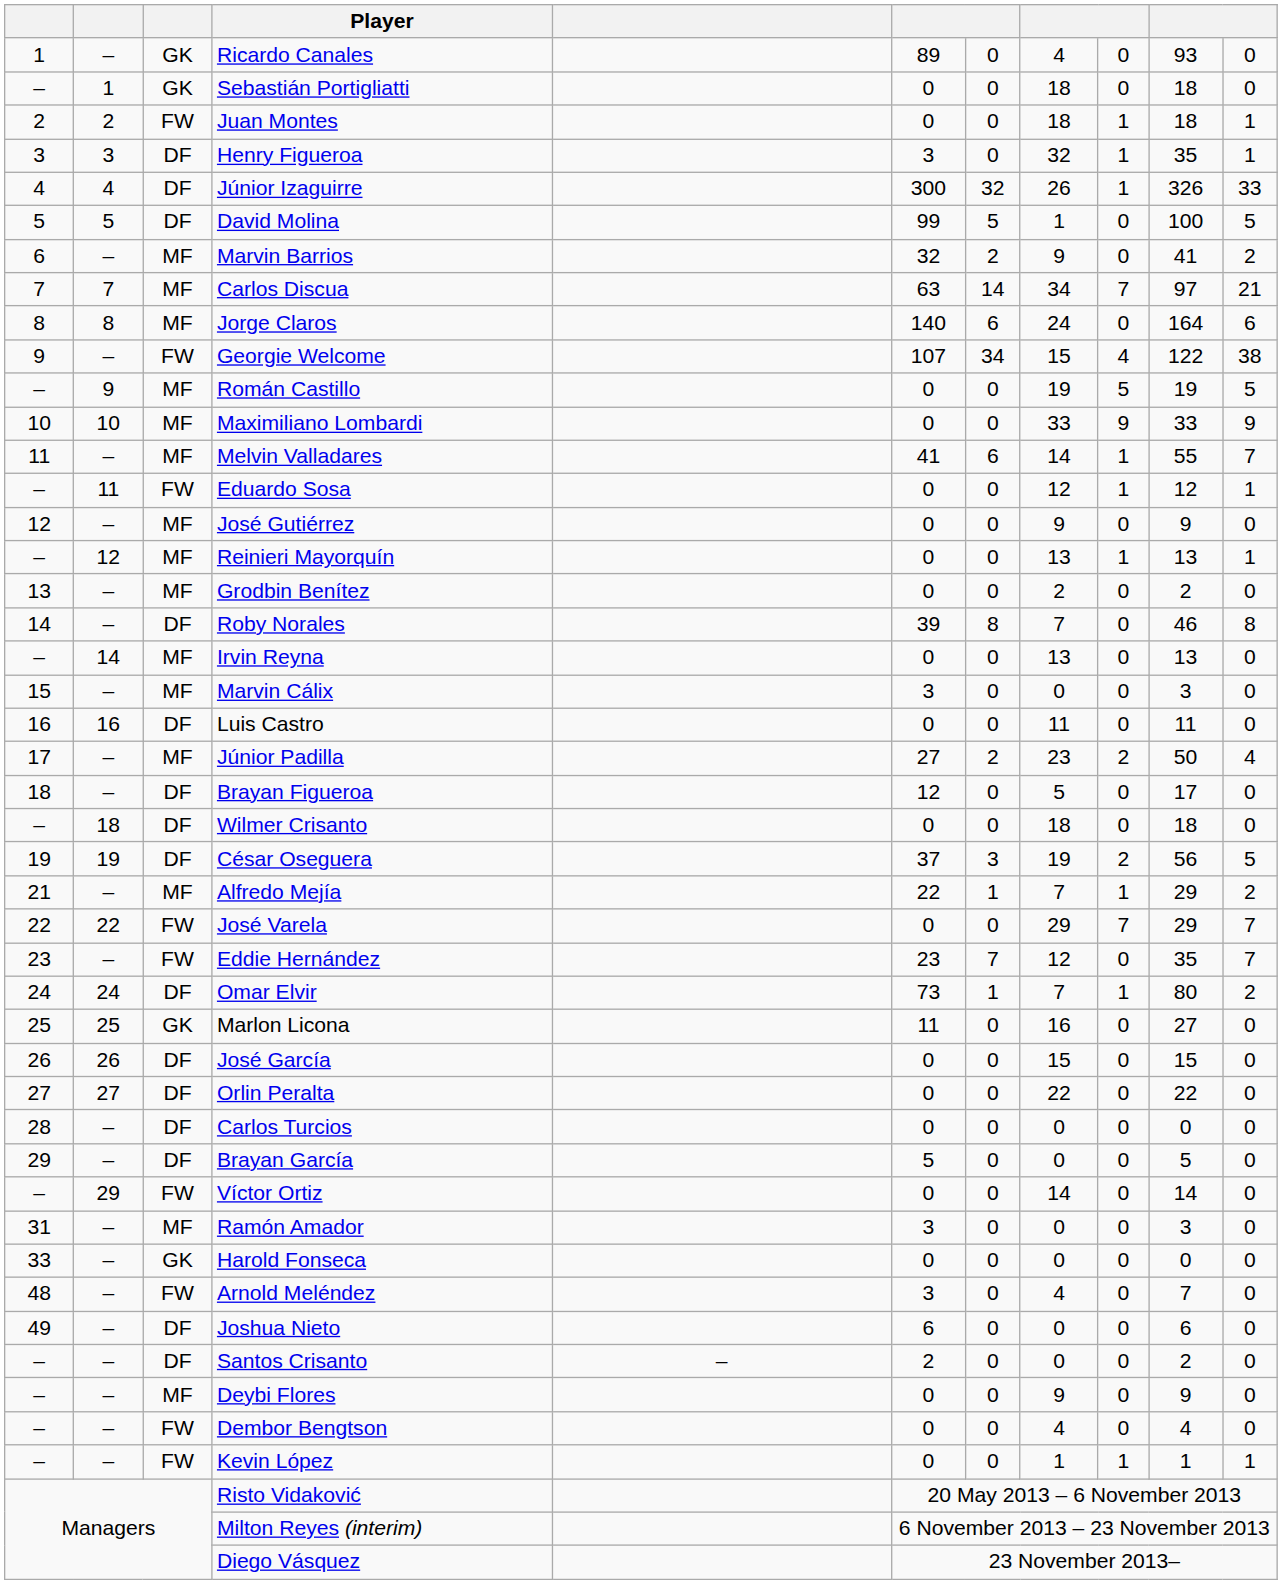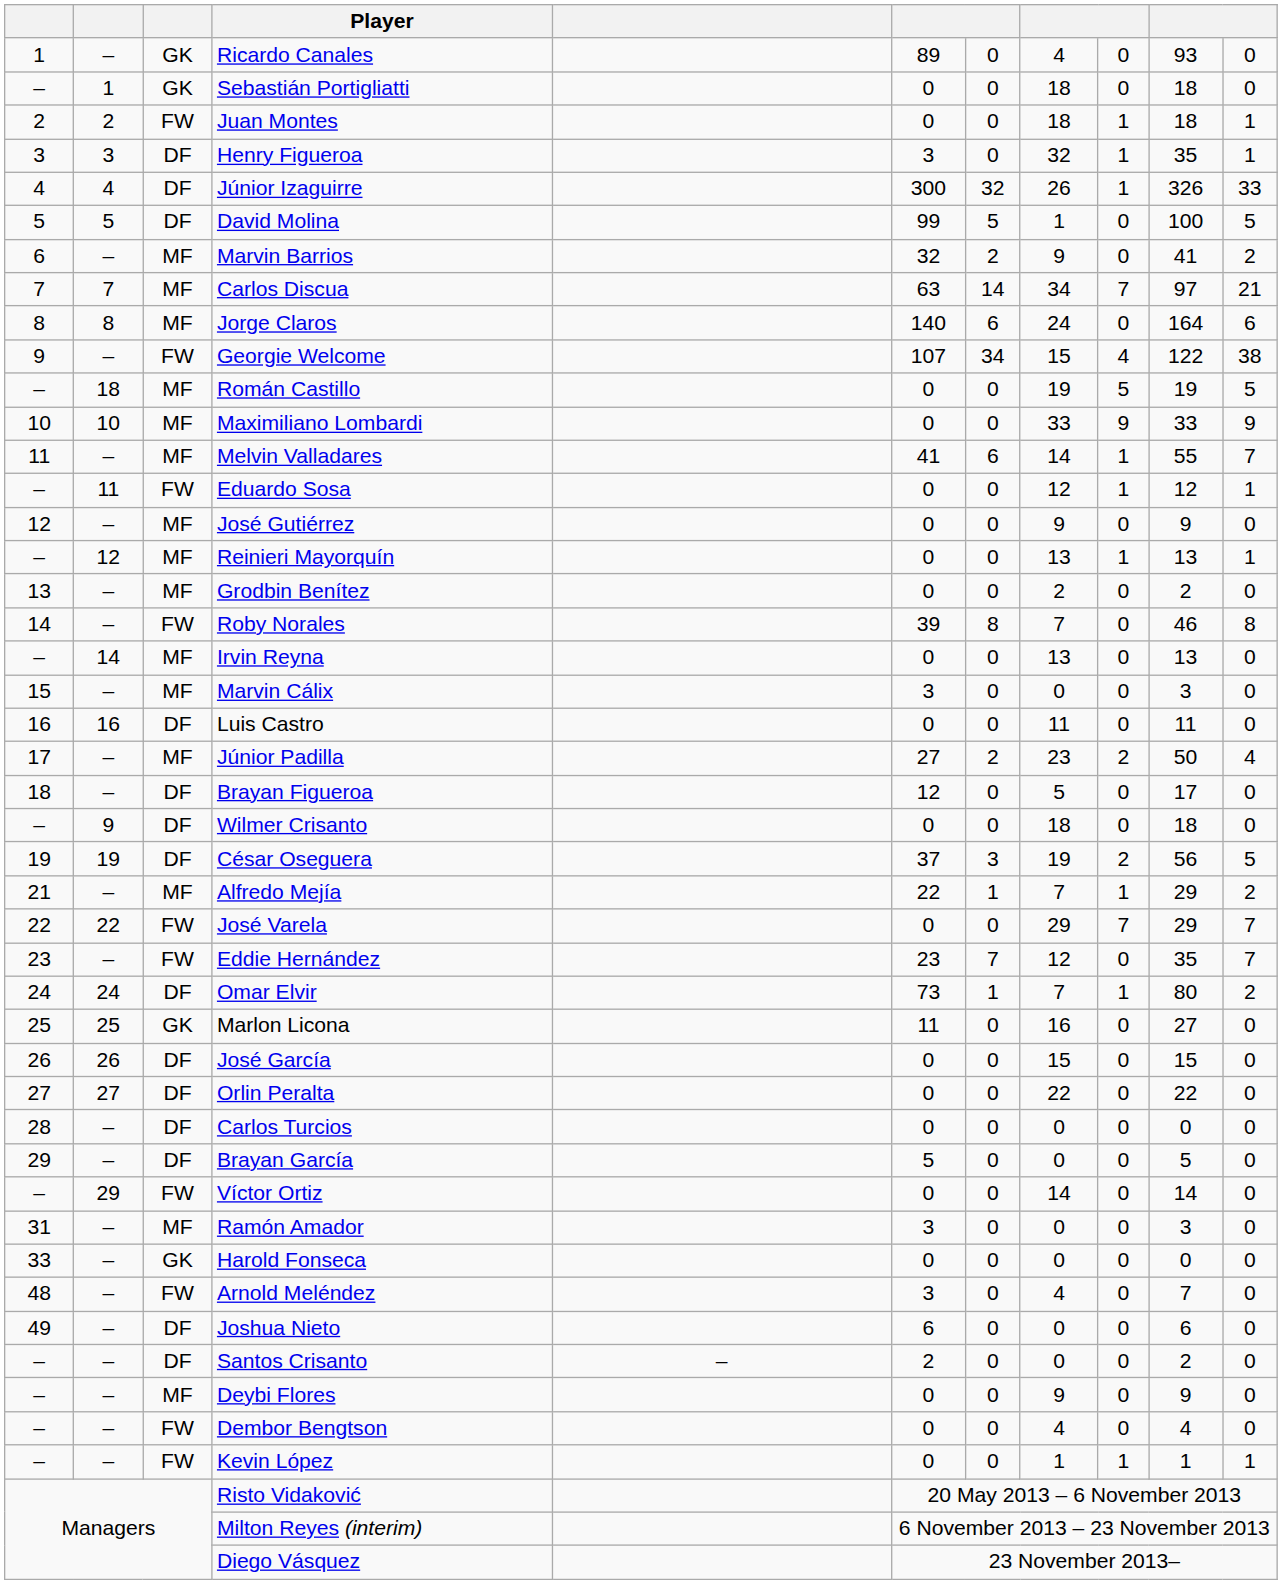Román Castillo | column 2: 9 -> 18
Roby Norales | column 3: DF -> FW
Wilmer Crisanto | column 2: 18 -> 9
